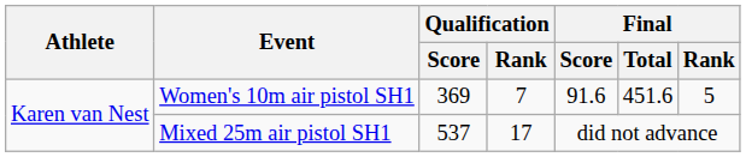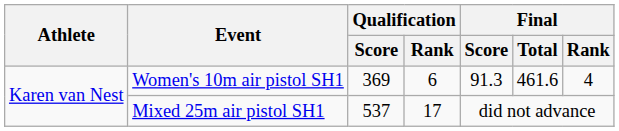Women's 10m air pistol SH1 | Qualification / Rank: 7 -> 6
Women's 10m air pistol SH1 | Final / Score: 91.6 -> 91.3
Women's 10m air pistol SH1 | Final / Total: 451.6 -> 461.6
Women's 10m air pistol SH1 | Final / Rank: 5 -> 4
